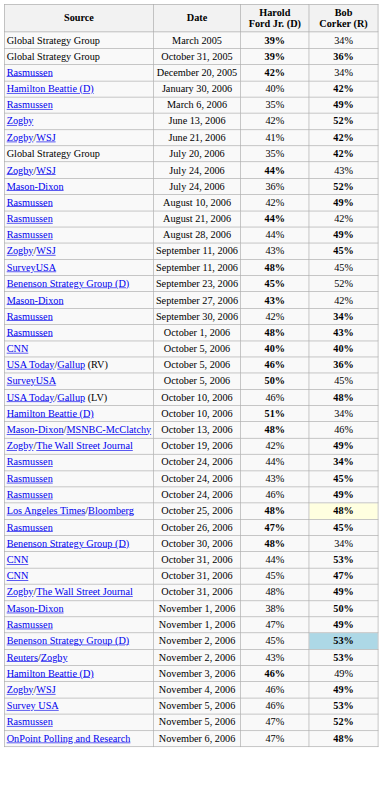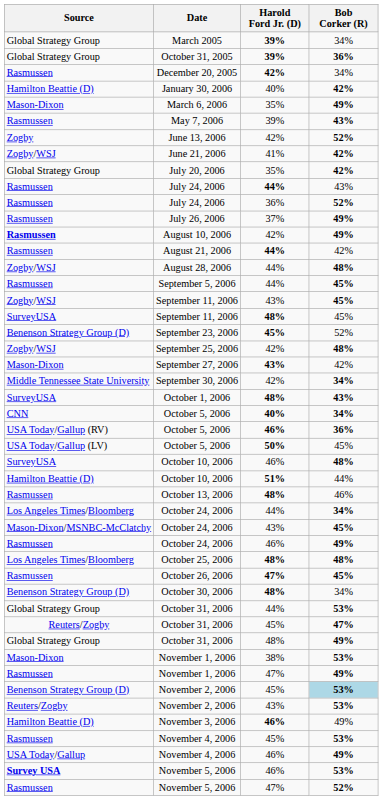March 6, 2006 | Source: Rasmussen -> Mason-Dixon
+ row: Rasmussen | May 7, 2006 | 39% | 43%
July 24, 2006 / 44% | Source: Zogby/WSJ -> Rasmussen
July 24, 2006 / 36% | Source: Mason-Dixon -> Rasmussen
+ row: Rasmussen | July 26, 2006 | 37% | 49%
August 10, 2006 | Source: normal -> bold
August 28, 2006 | Source: Rasmussen -> Zogby/WSJ
August 28, 2006 | Bob Corker (R): 49% -> 48%
+ row: Rasmussen | September 5, 2006 | 44% | 45%
+ row: Zogby/WSJ | September 25, 2006 | 42% | 48%
September 30, 2006 | Source: Rasmussen -> Middle Tennessee State University
October 1, 2006 | Source: Rasmussen -> SurveyUSA
October 5, 2006 / 40% | Bob Corker (R): 40% -> 34%
October 5, 2006 / 50% | Source: SurveyUSA -> USA Today/Gallup (LV)
October 10, 2006 / 46% | Source: USA Today/Gallup (LV) -> SurveyUSA
October 10, 2006 / 51% | Bob Corker (R): 34% -> 44%
October 13, 2006 | Source: Mason-Dixon/MSNBC-McClatchy -> Rasmussen
- row: Zogby/The Wall Street Journal | October 19, 2006 | 42% | 49%
October 24, 2006 / 44% | Source: Rasmussen -> Los Angeles Times/Bloomberg
October 24, 2006 / 43% | Source: Rasmussen -> Mason-Dixon/MSNBC-McClatchy
October 25, 2006 | Bob Corker (R): lightyellow background -> no background
October 31, 2006 / 44% | Source: CNN -> Global Strategy Group
October 31, 2006 / 45% | Source: CNN -> Reuters/Zogby
October 31, 2006 / 48% | Source: Zogby/The Wall Street Journal -> Global Strategy Group
November 1, 2006 / 38% | Bob Corker (R): 50% -> 53%
+ row: Rasmussen | November 4, 2006 | 45% | 53%
November 4, 2006 / 46% | Source: Zogby/WSJ -> USA Today/Gallup
November 5, 2006 / 46% | Source: normal -> bold
- row: OnPoint Polling and Research | November 6, 2006 | 47% | 48%
